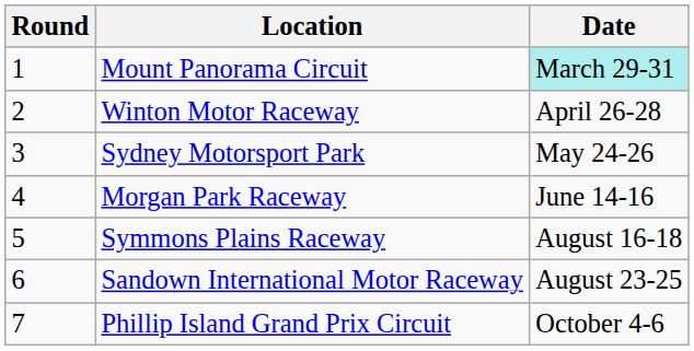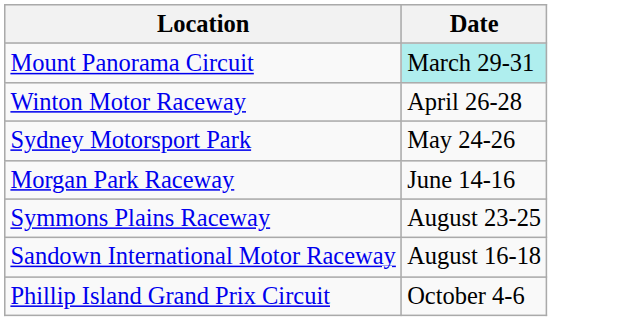- column: Round | 1 | 2 | 3 | 4 | 5 | 6 | 7
Symmons Plains Raceway | Date: August 16-18 -> August 23-25
Sandown International Motor Raceway | Date: August 23-25 -> August 16-18
